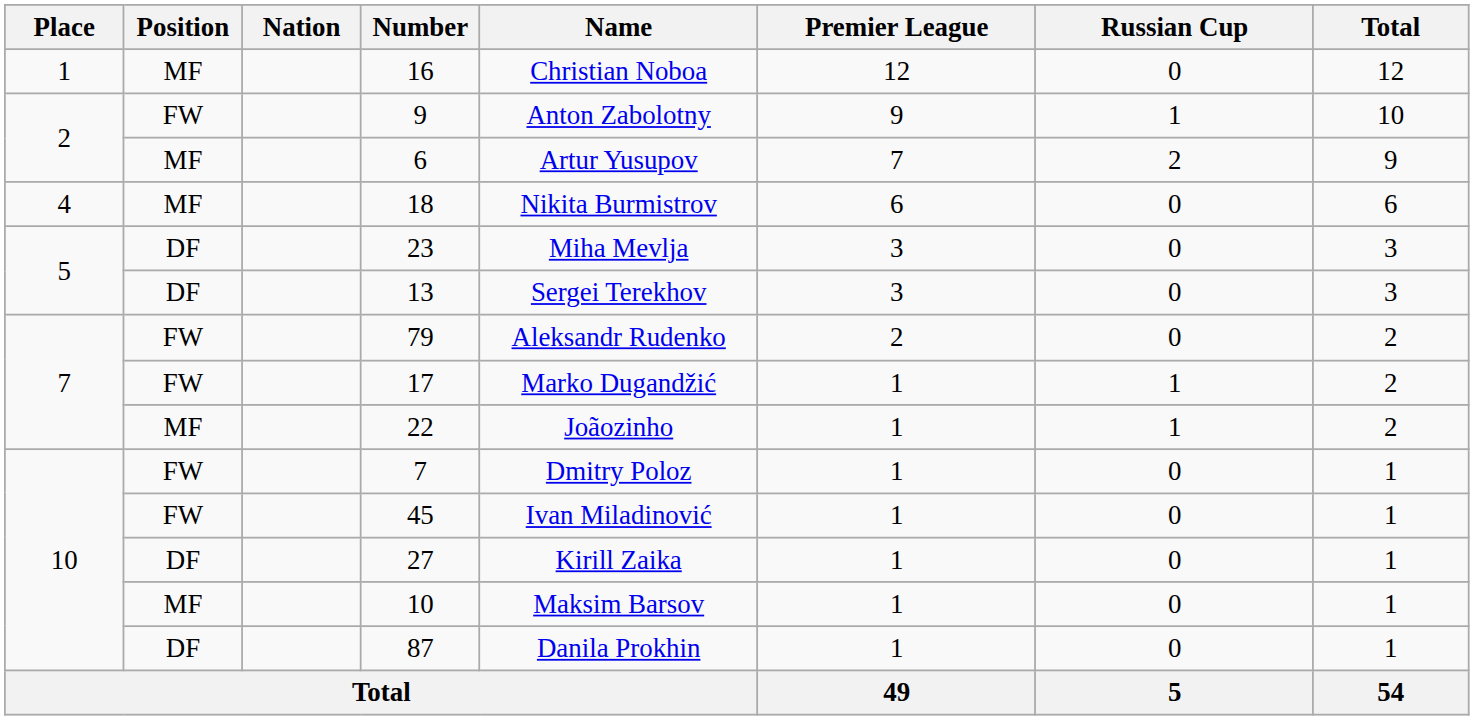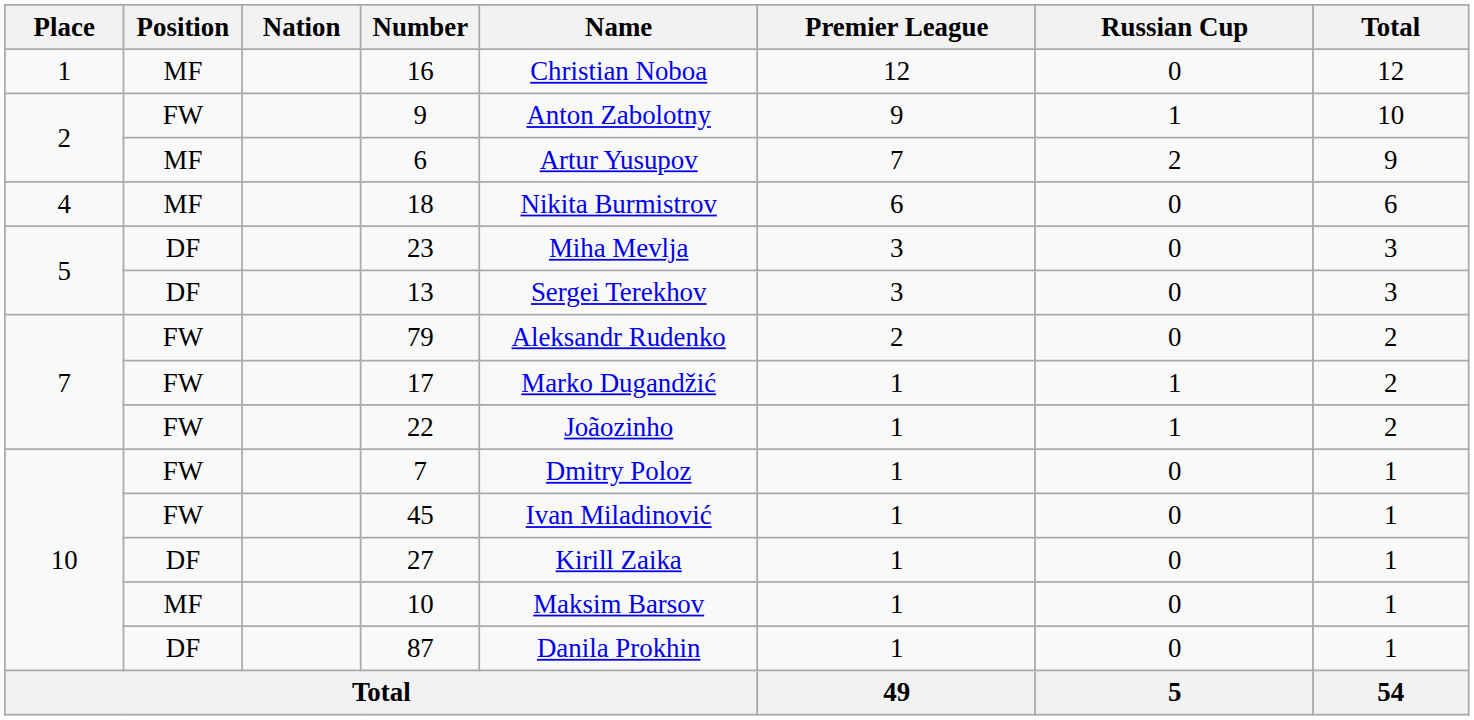22 | Position: MF -> FW
